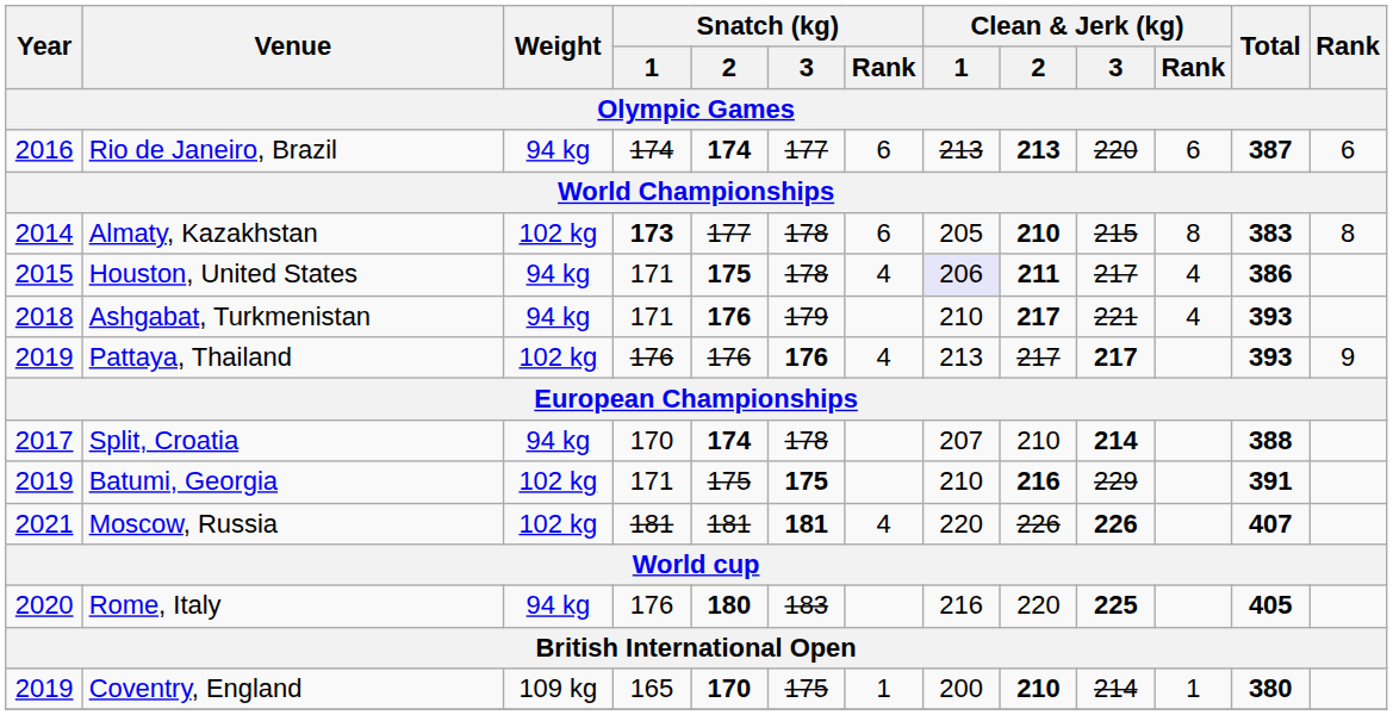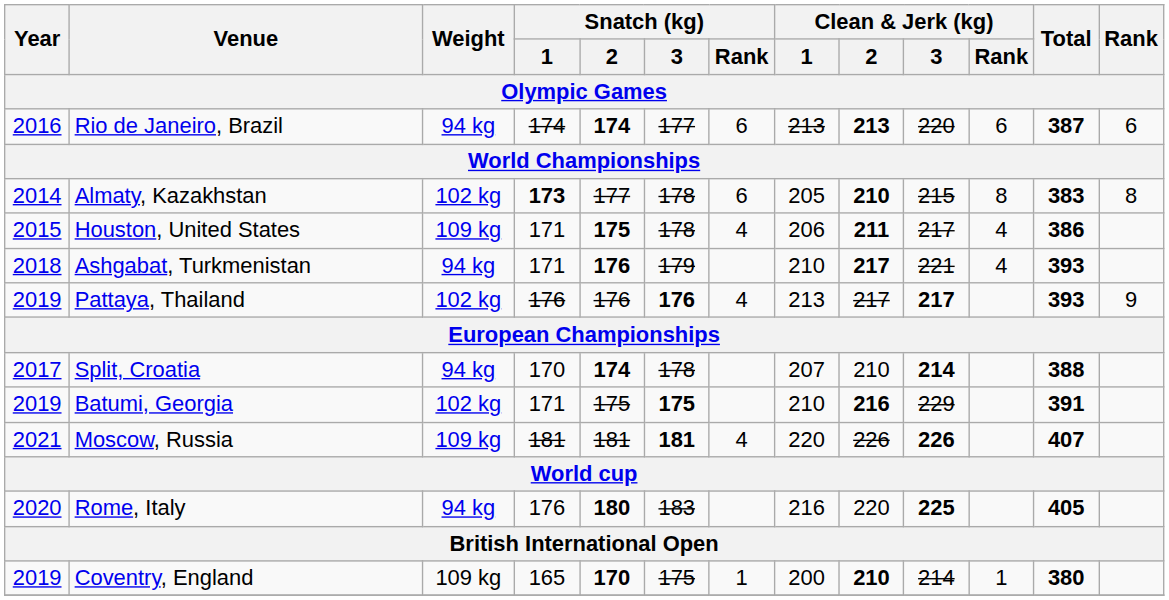Houston, United States | Weight: 94 kg -> 109 kg
Houston, United States | Clean & Jerk (kg) / 1: lavender background -> no background
Moscow, Russia | Weight: 102 kg -> 109 kg
